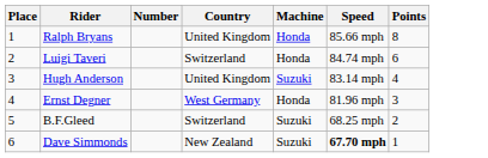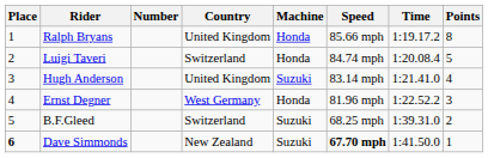+ column: Time | 1:19.17.2 | 1:20.08.4 | 1:21.41.0 | 1:22.52.2 | 1:39.31.0 | 1:41.50.0
Luigi Taveri | Points: 6 -> 5
Dave Simmonds | Place: normal -> bold
